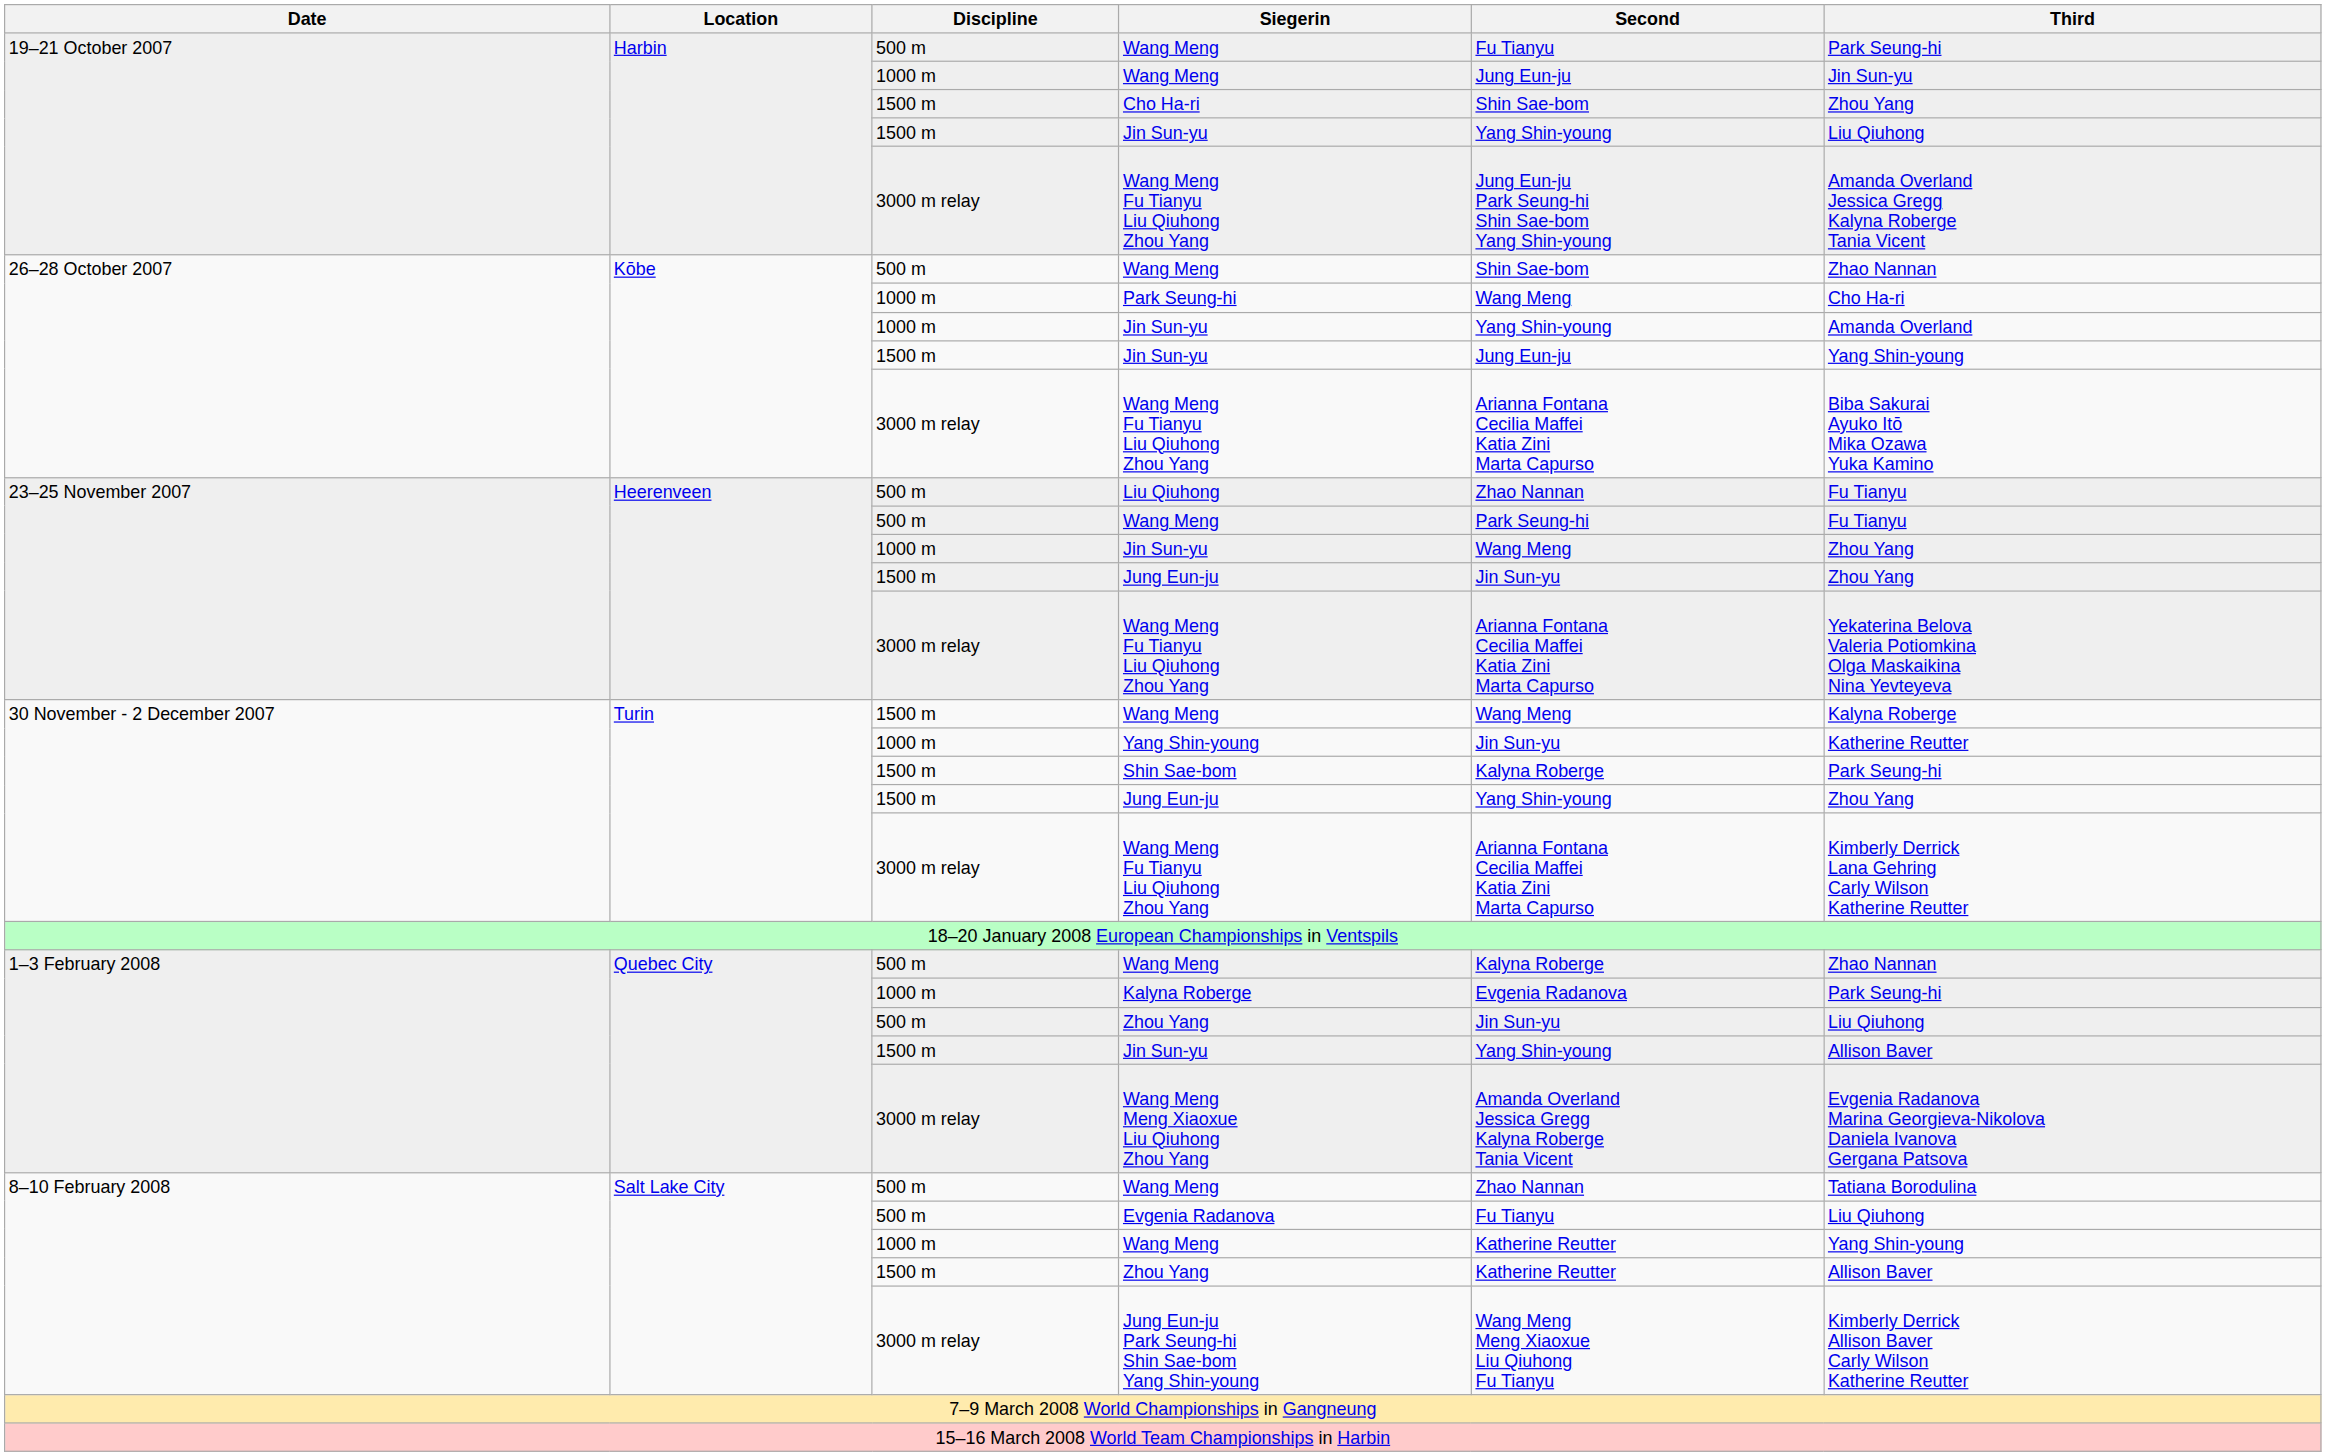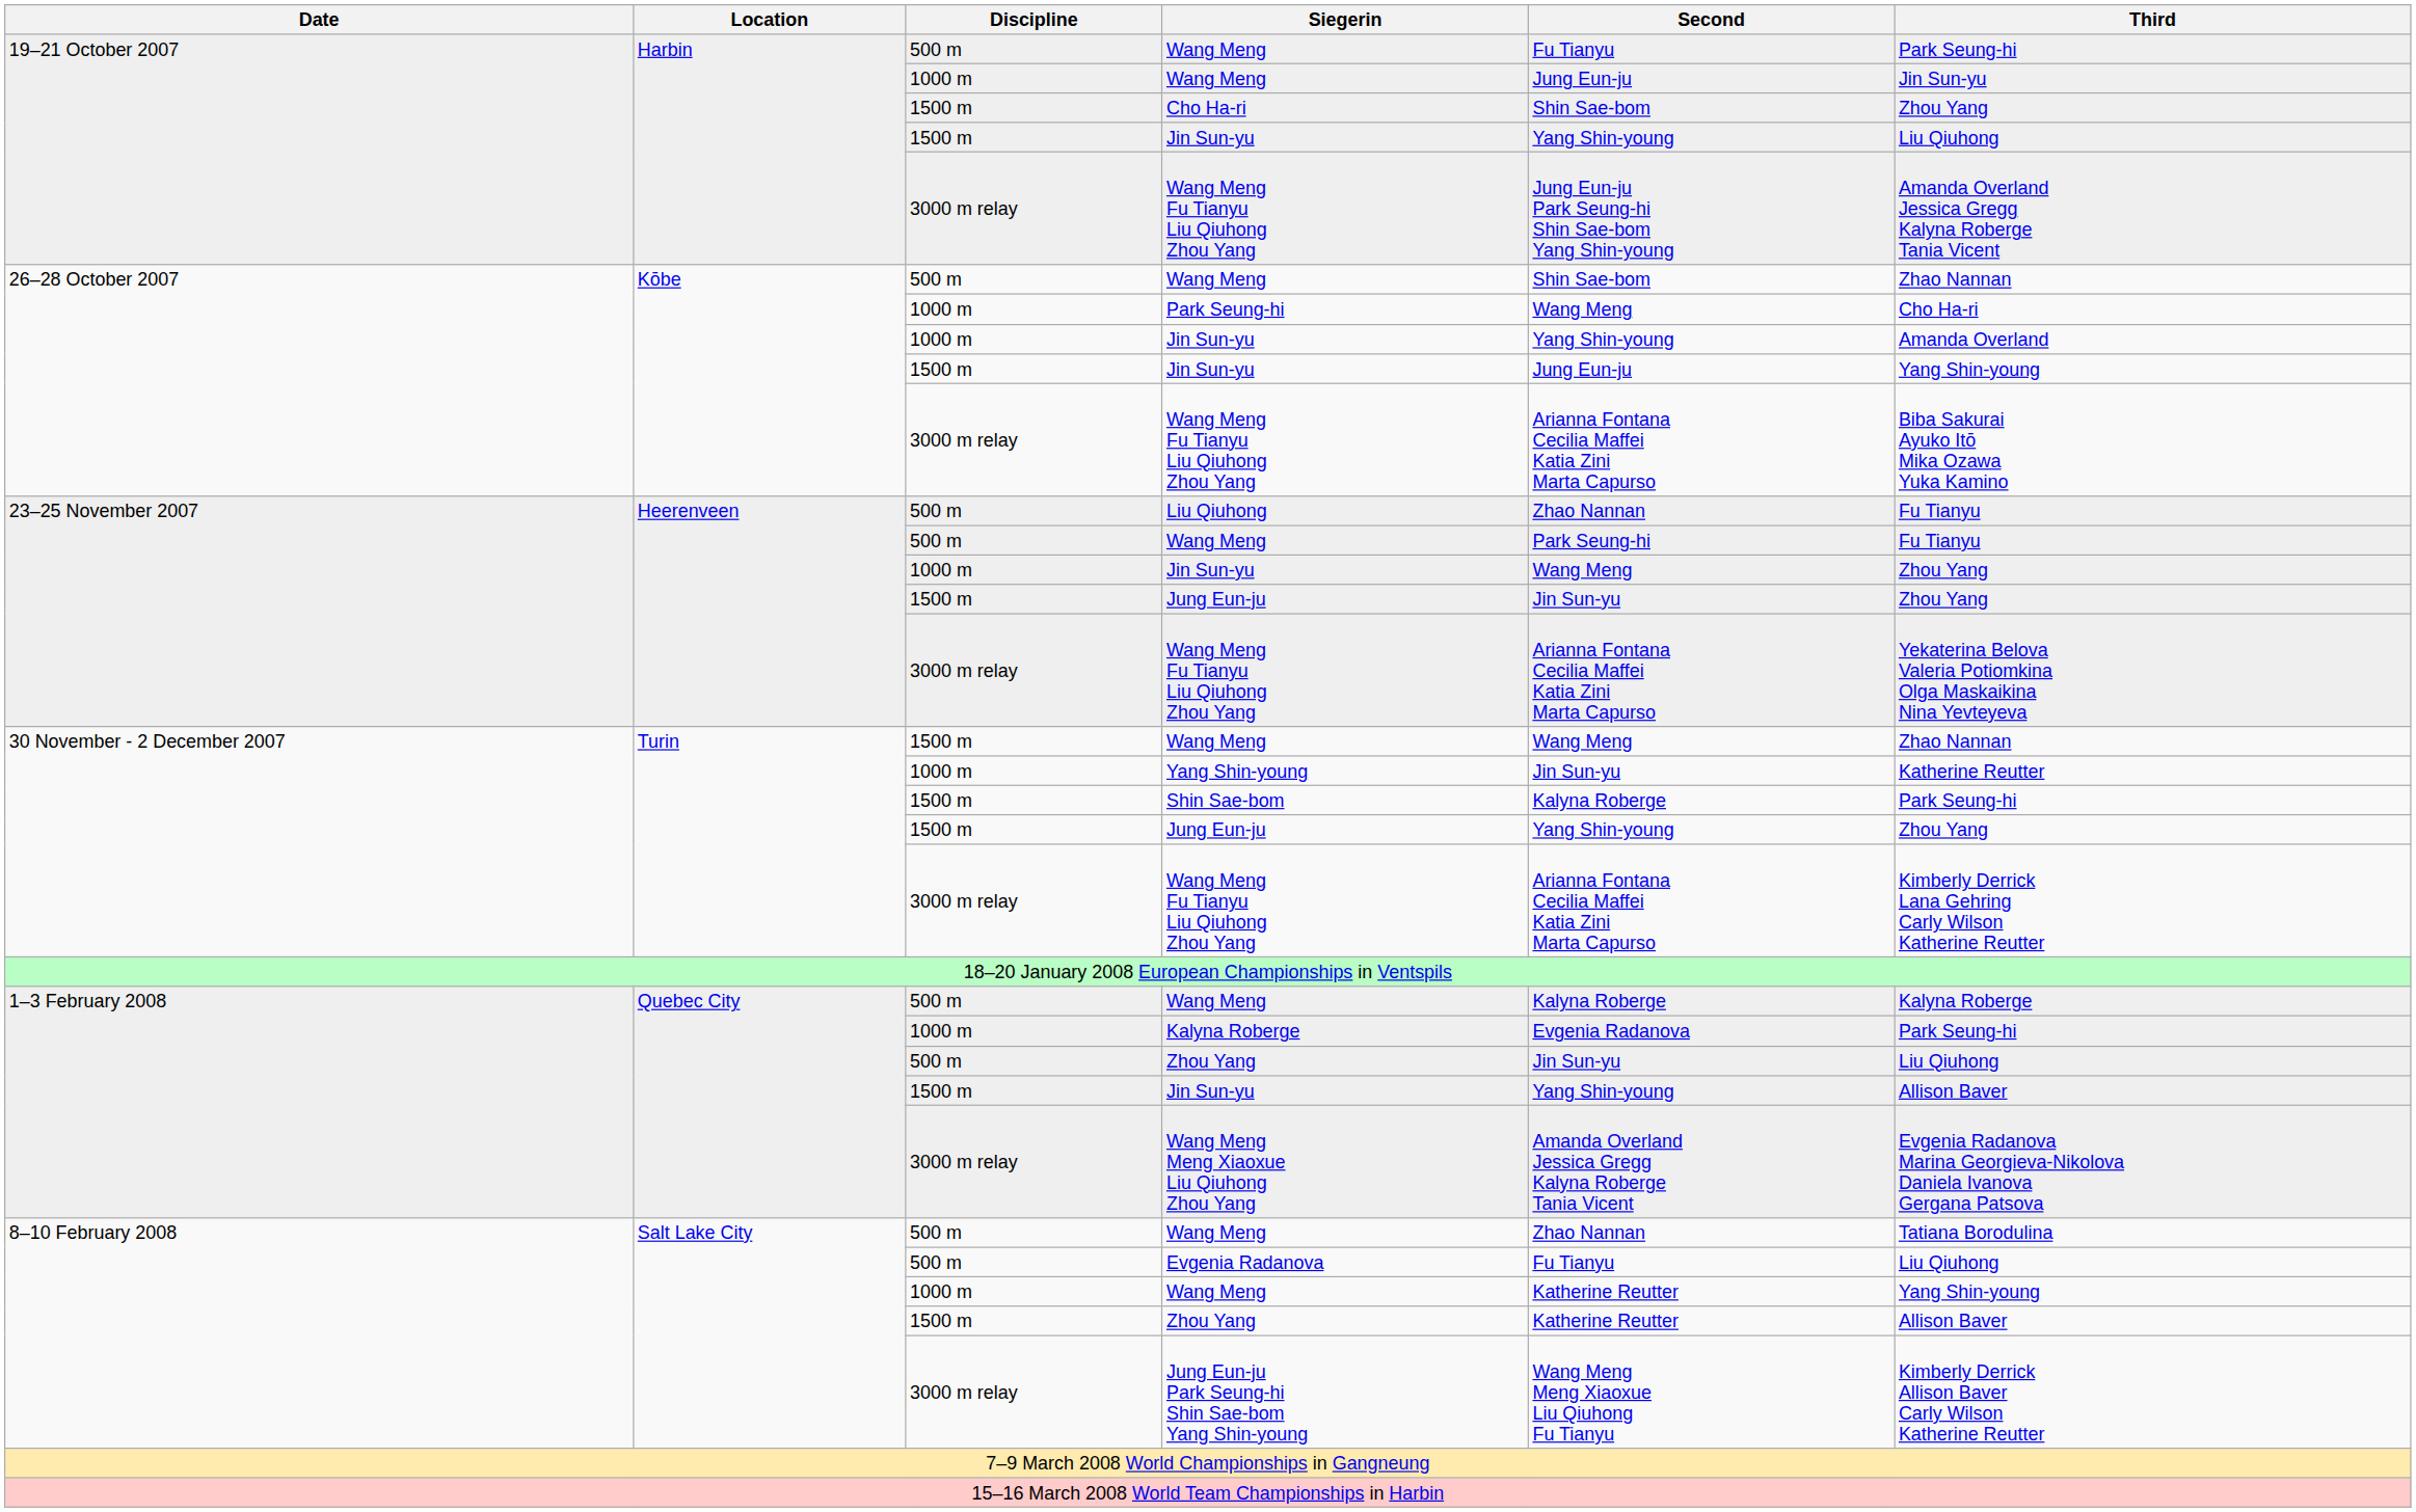30 November - 2 December 2007 / Wang Meng | Third: Kalyna Roberge -> Zhao Nannan
1–3 February 2008 / Wang Meng | Third: Zhao Nannan -> Kalyna Roberge
